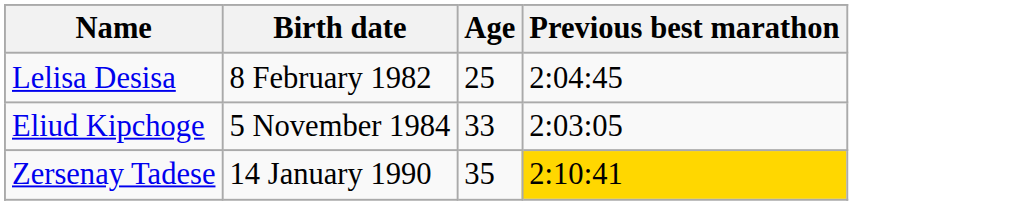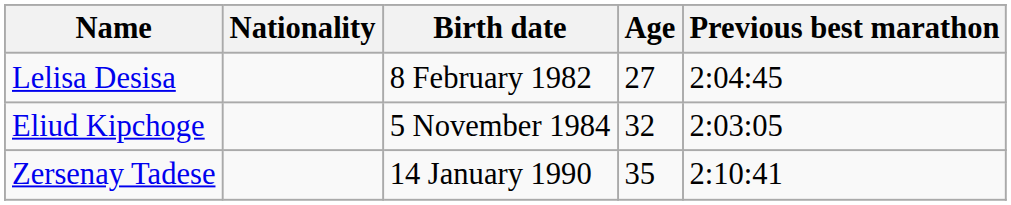+ column: Nationality
Lelisa Desisa | Age: 25 -> 27
Eliud Kipchoge | Age: 33 -> 32
Zersenay Tadese | Previous best marathon: gold background -> no background
